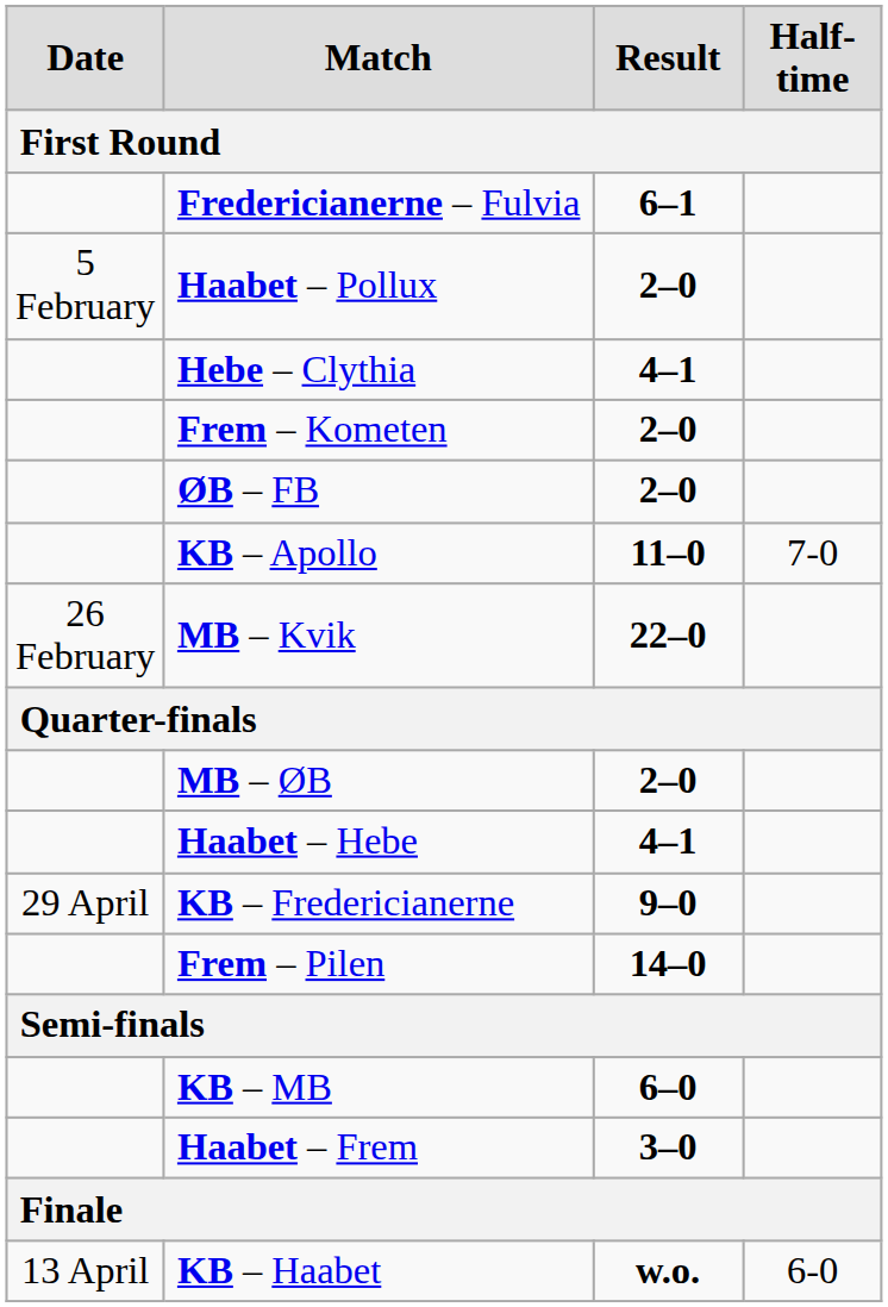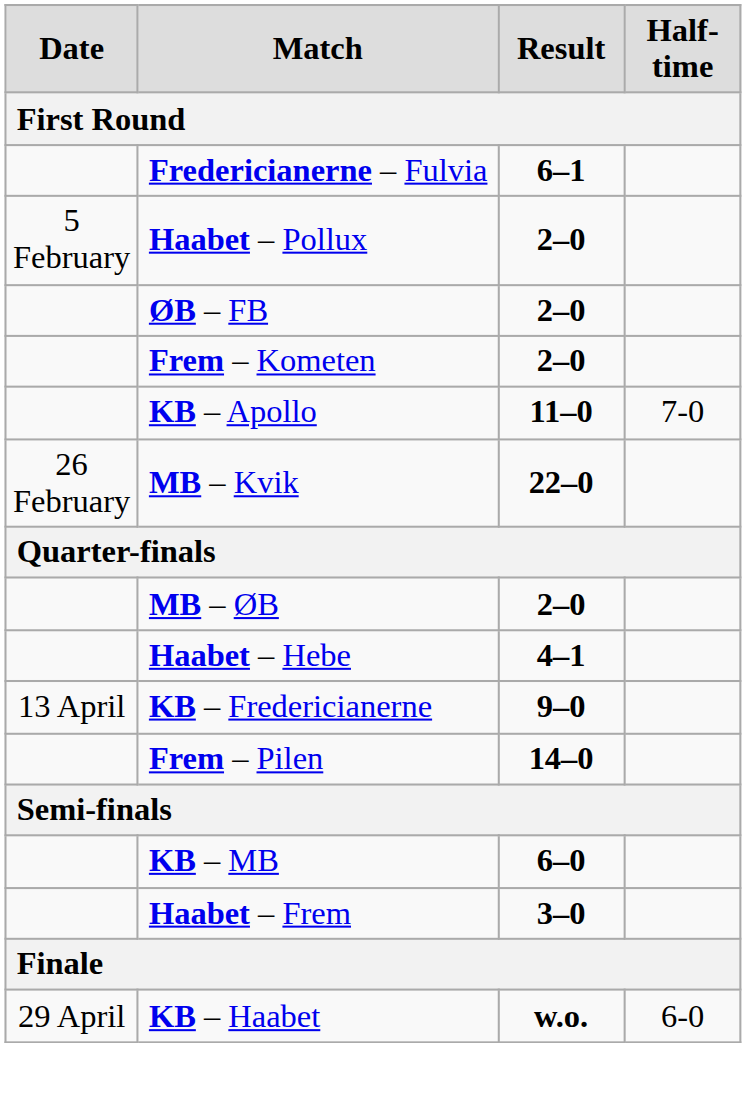- row: Hebe – Clythia | 4–1
rows swapped: Frem – Kometen <-> ØB – FB
KB – Fredericianerne | Date: 29 April -> 13 April
KB – Haabet | Date: 13 April -> 29 April
